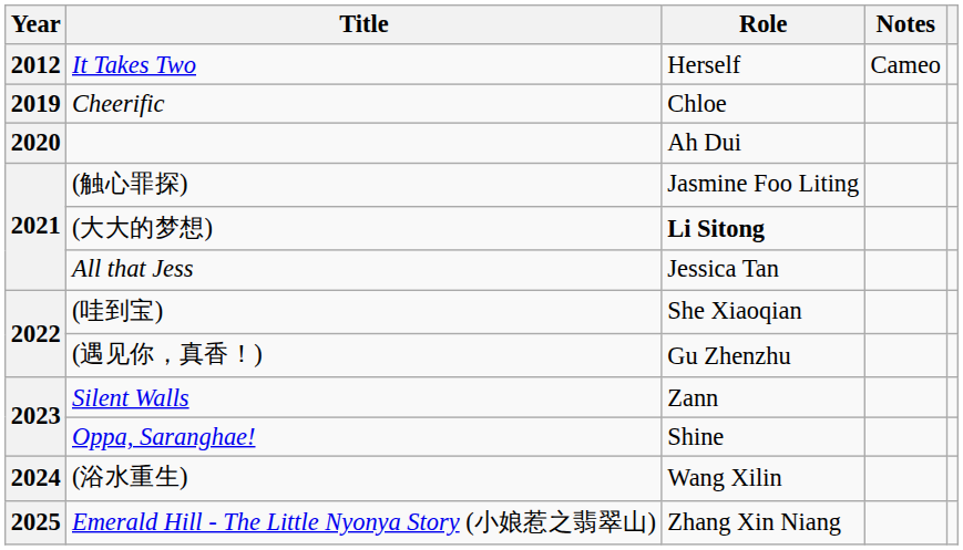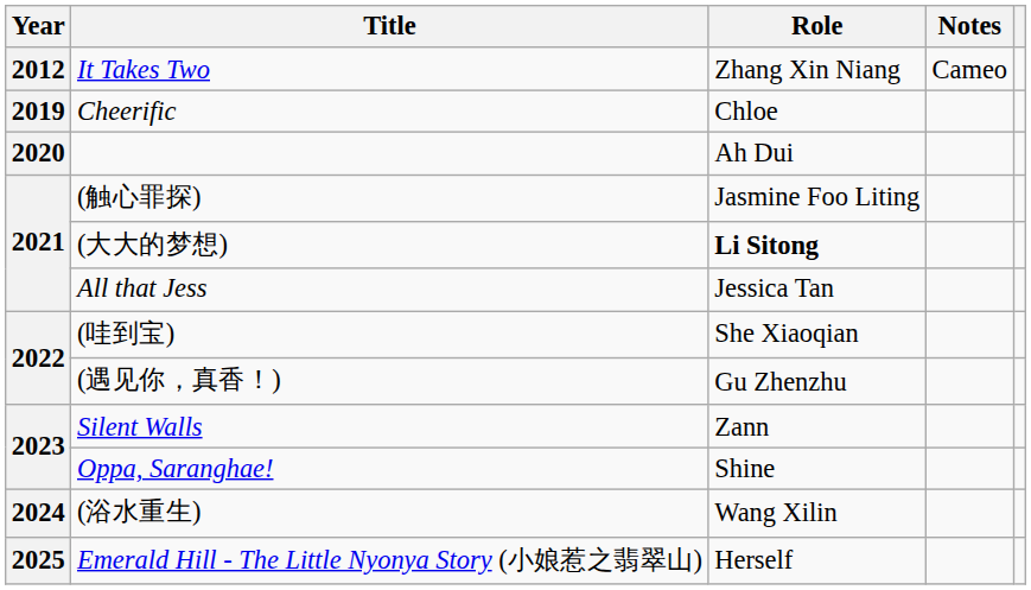It Takes Two | Role: Herself -> Zhang Xin Niang
Emerald Hill - The Little Nyonya Story (小娘惹之翡翠山) | Role: Zhang Xin Niang -> Herself
